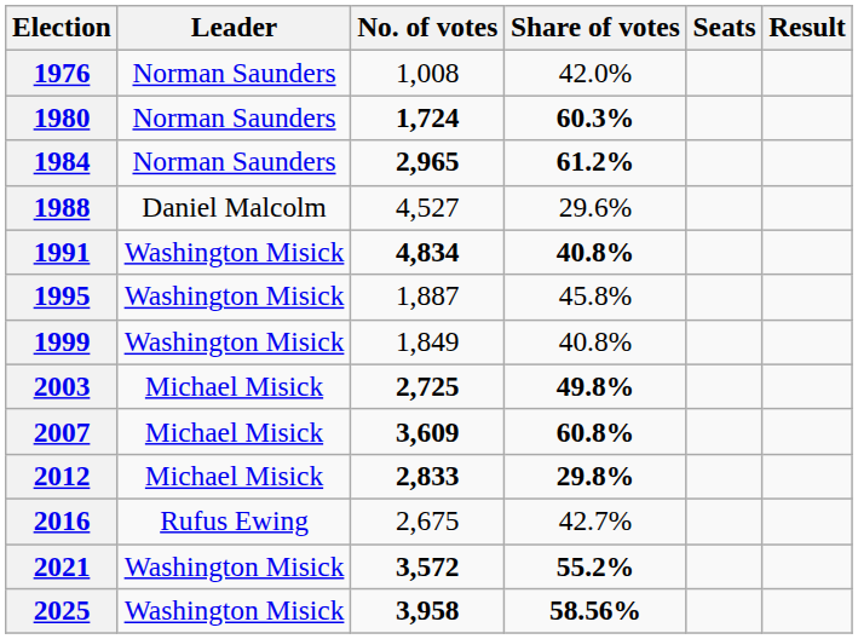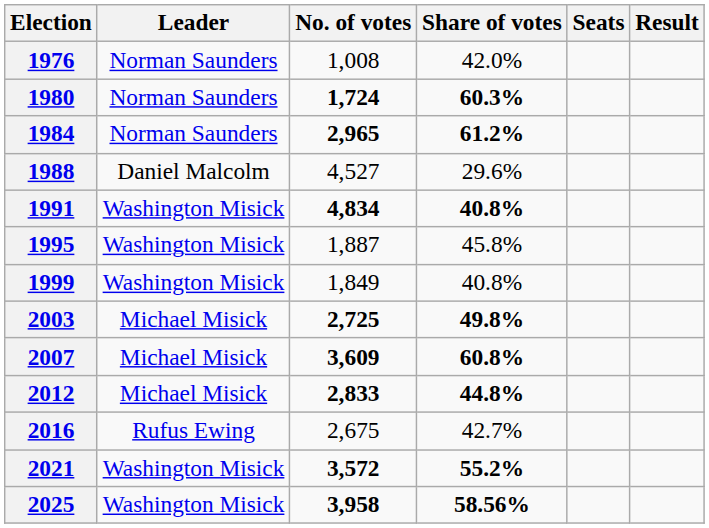2012 | Share of votes: 29.8% -> 44.8%
